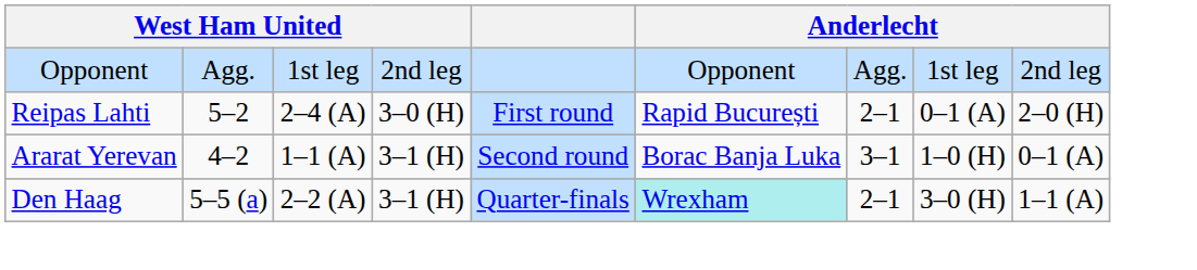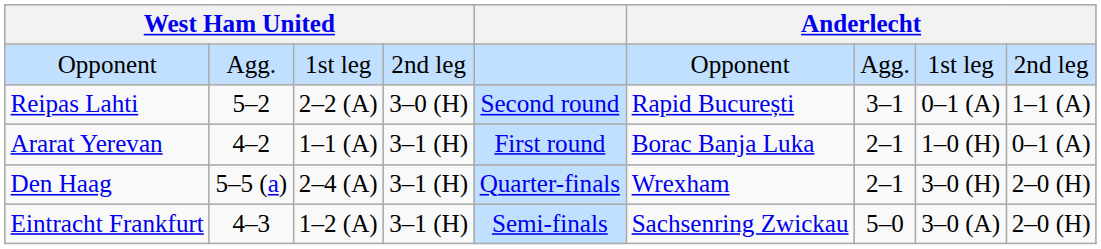Reipas Lahti | column 3: 2–4 (A) -> 2–2 (A)
Reipas Lahti | column 5: First round -> Second round
Reipas Lahti | column 7: 2–1 -> 3–1
Reipas Lahti | column 9: 2–0 (H) -> 1–1 (A)
Ararat Yerevan | column 5: Second round -> First round
Ararat Yerevan | column 7: 3–1 -> 2–1
Den Haag | column 3: 2–2 (A) -> 2–4 (A)
Den Haag | column 6: paleturquoise background -> no background
Den Haag | column 9: 1–1 (A) -> 2–0 (H)
+ row: Eintracht Frankfurt | 4–3 | 1–2 (A) | 3–1 (H) | Semi-finals | Sachsenring Zwickau | 5–0 | 3–0 (A) | 2–0 (H)
